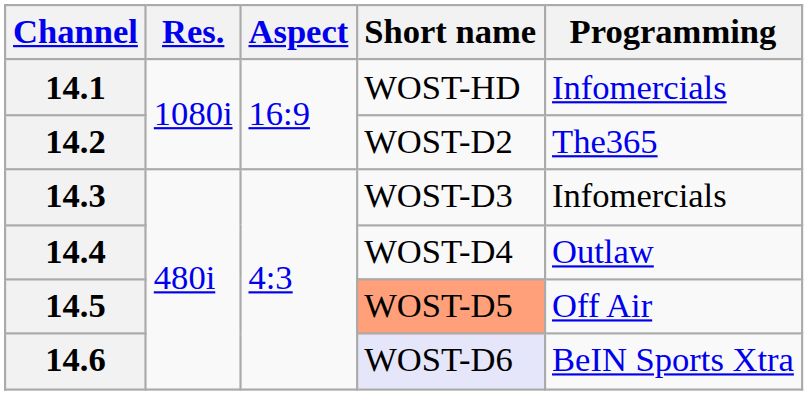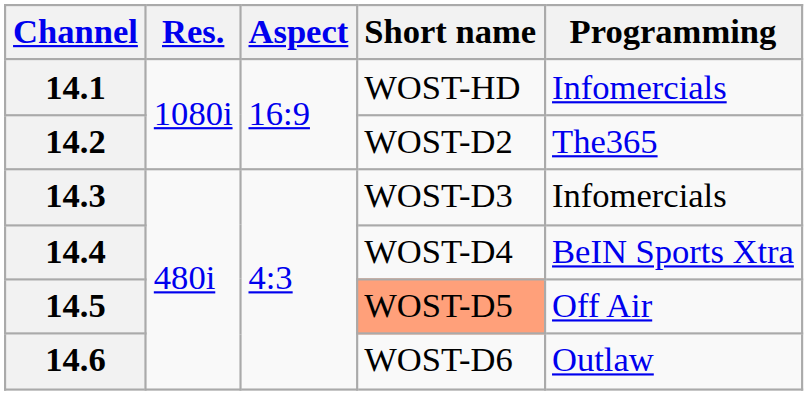14.4 | Programming: Outlaw -> BeIN Sports Xtra
14.6 | Short name: lavender background -> no background
14.6 | Programming: BeIN Sports Xtra -> Outlaw
